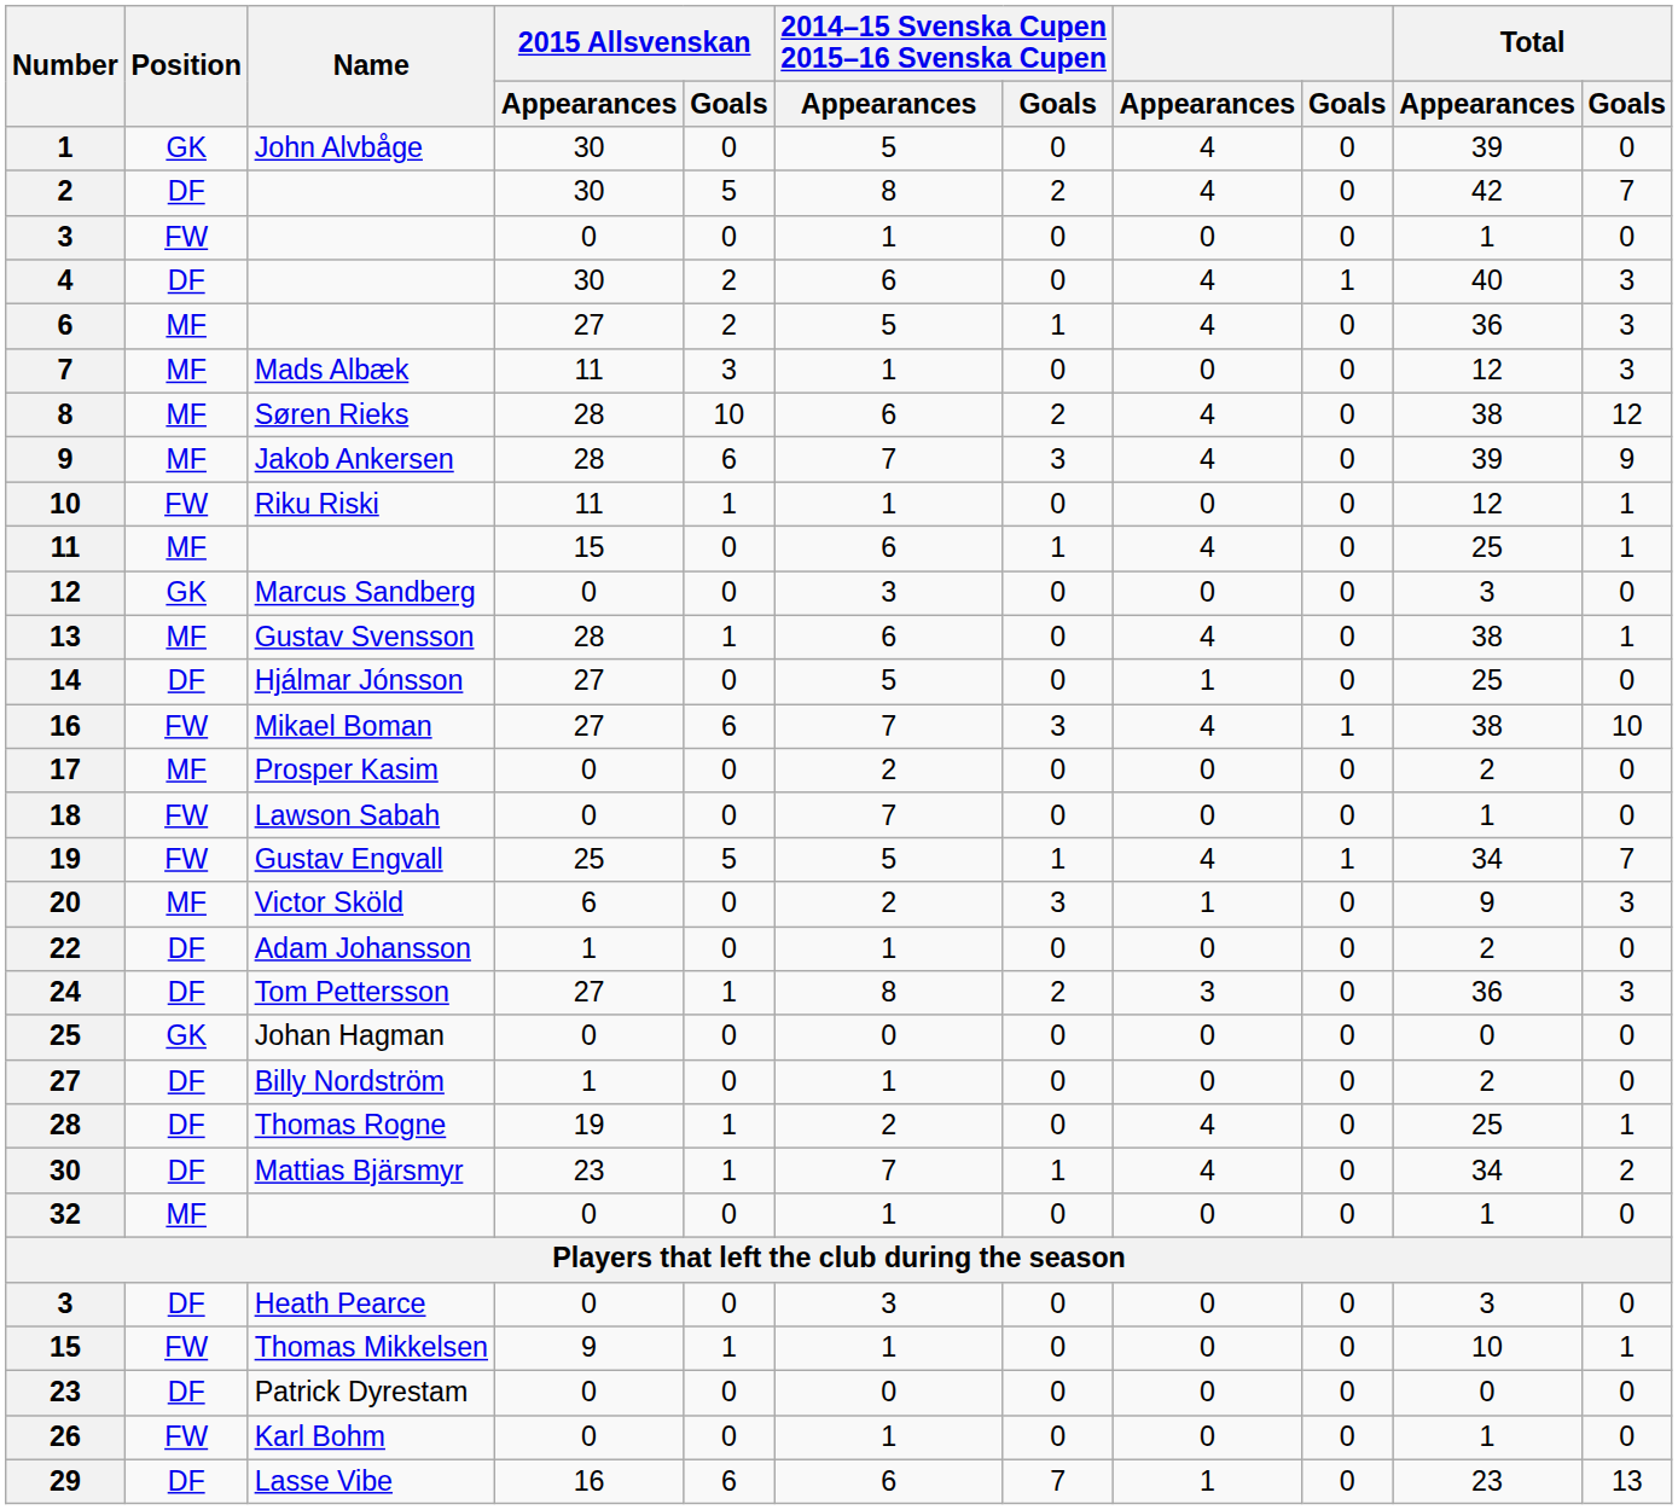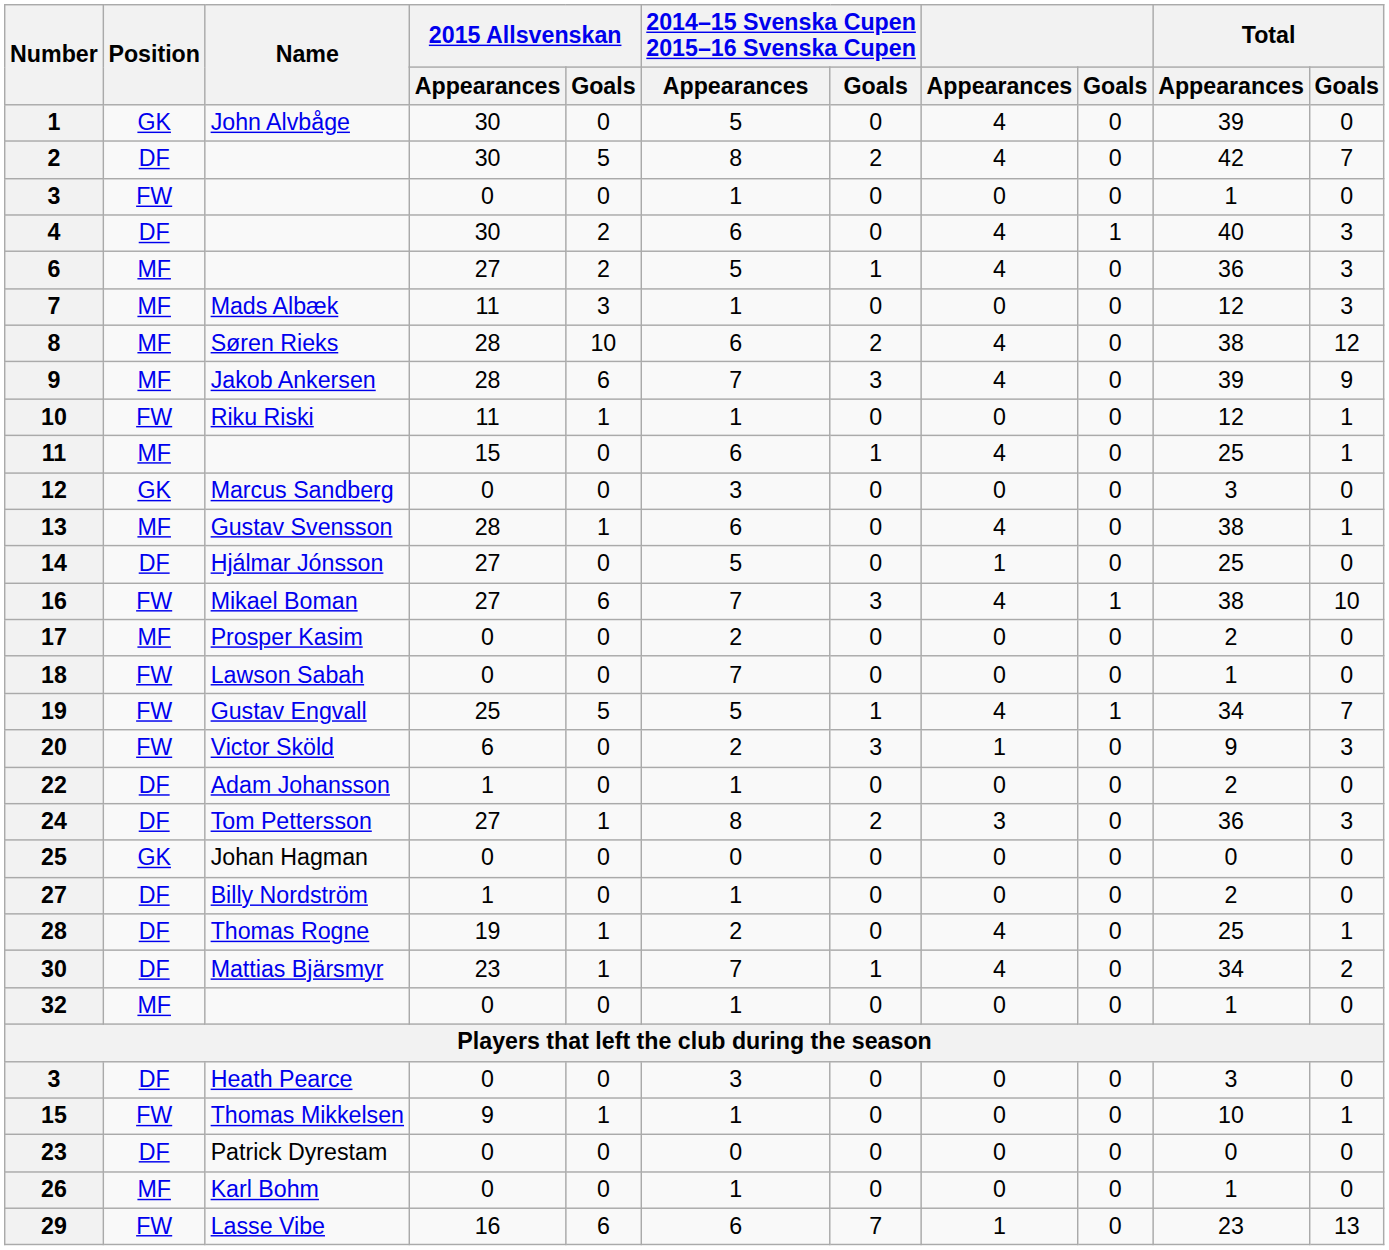20 | Position: MF -> FW
26 | Position: FW -> MF
29 | Position: DF -> FW
